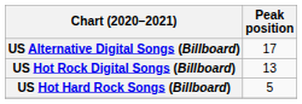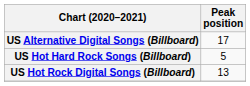rows swapped: US Hot Hard Rock Songs (Billboard) <-> US Hot Rock Digital Songs (Billboard)
